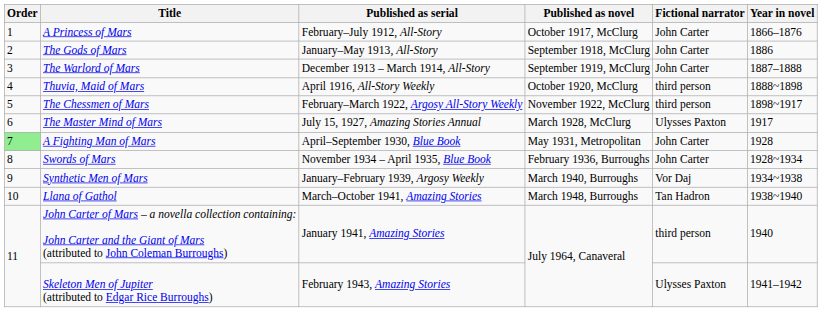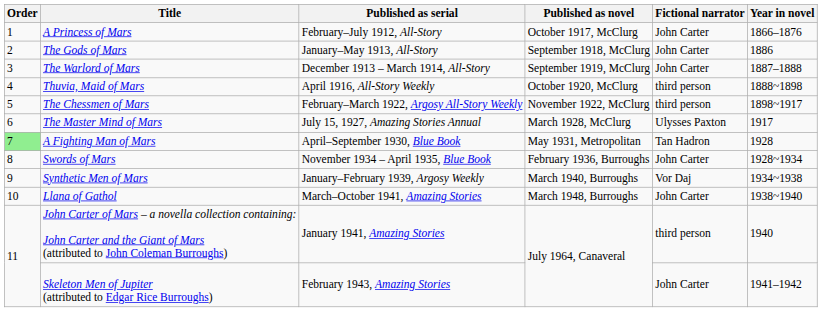A Fighting Man of Mars | Fictional narrator: John Carter -> Tan Hadron
Llana of Gathol | Fictional narrator: Tan Hadron -> John Carter
Skeleton Men of Jupiter (attributed to Edgar Rice Burroughs) | Fictional narrator: Ulysses Paxton -> John Carter
